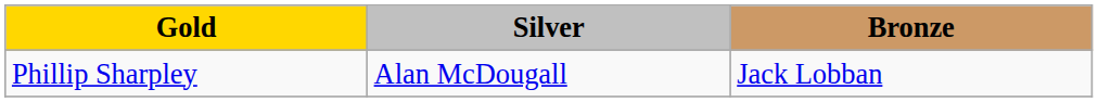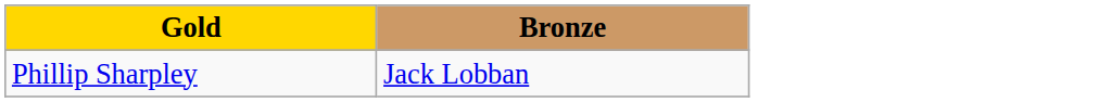- column: Silver | Alan McDougall
